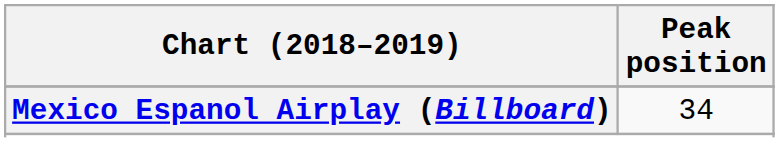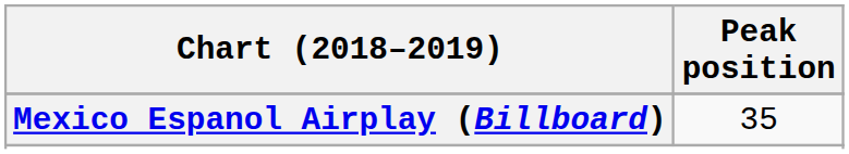Mexico Espanol Airplay (Billboard) | Peak position: 34 -> 35
